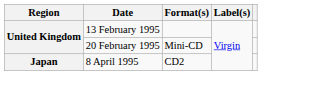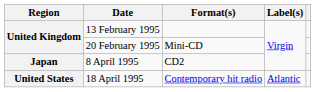+ row: United States | 18 April 1995 | Contemporary hit radio | Atlantic
